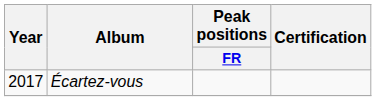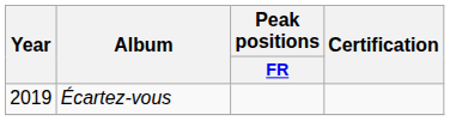Écartez-vous | Year: 2017 -> 2019
